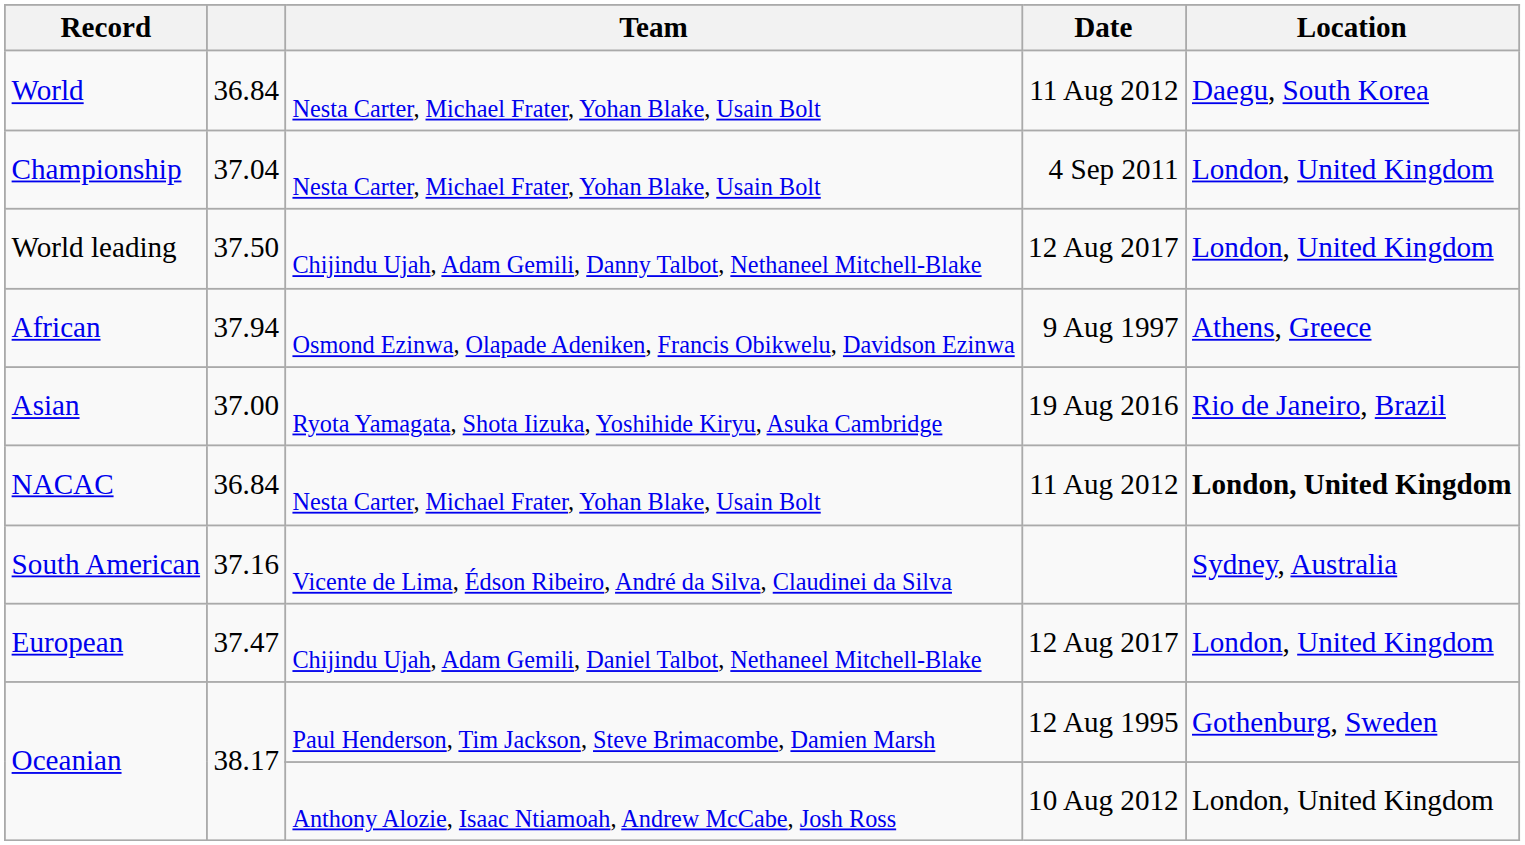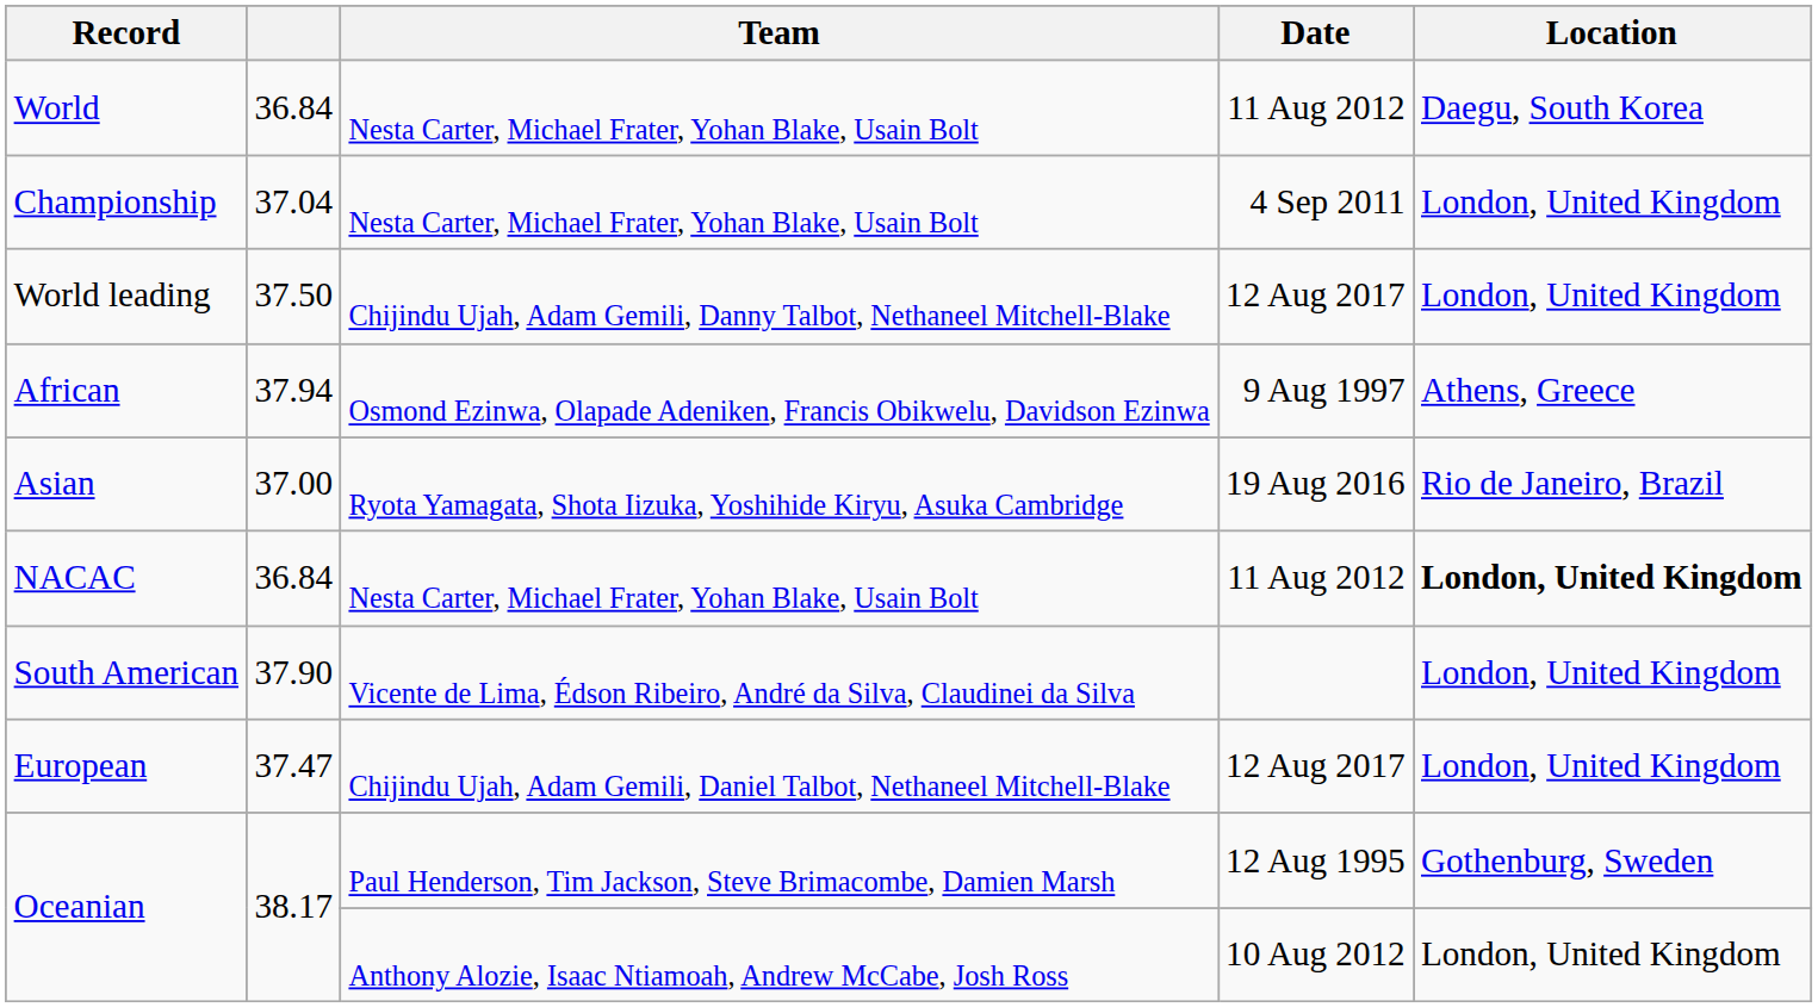South American | column 2: 37.16 -> 37.90
South American | Location: Sydney, Australia -> London, United Kingdom
